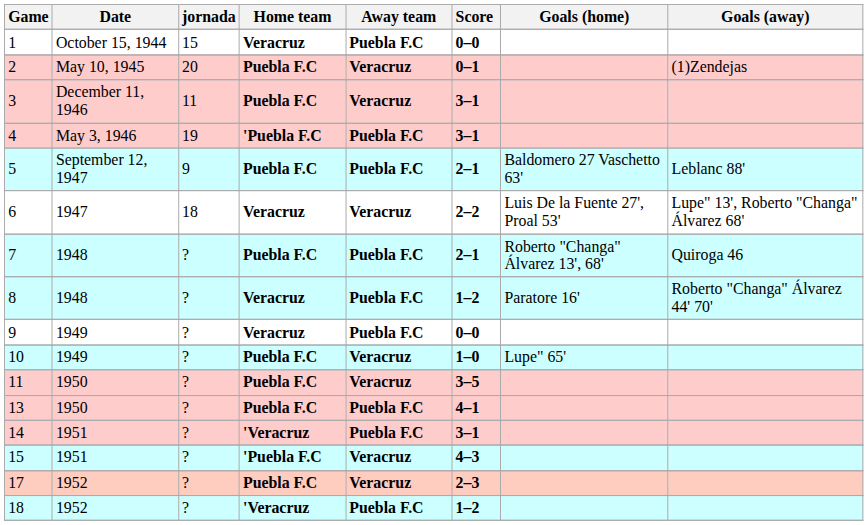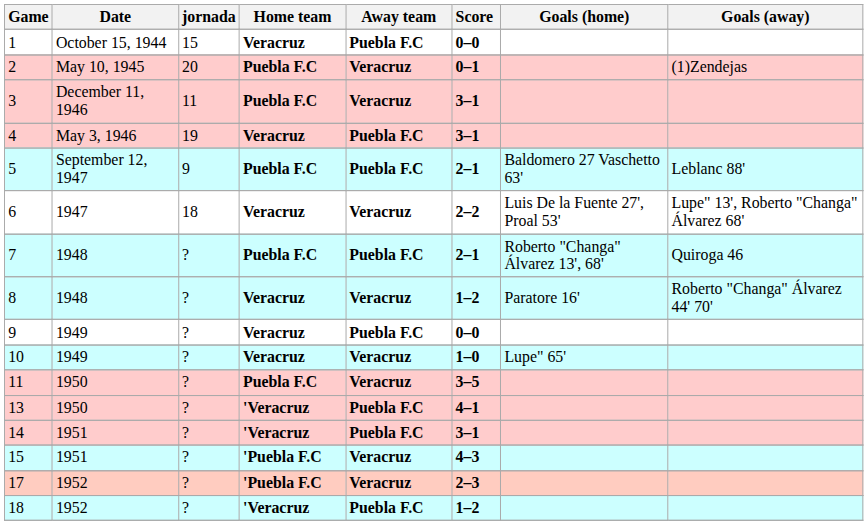4 | Home team: 'Puebla F.C -> Veracruz
8 | Away team: Puebla F.C -> Veracruz
10 | Home team: Puebla F.C -> Veracruz
13 | Home team: Puebla F.C -> 'Veracruz
17 | Home team: Puebla F.C -> 'Puebla F.C
